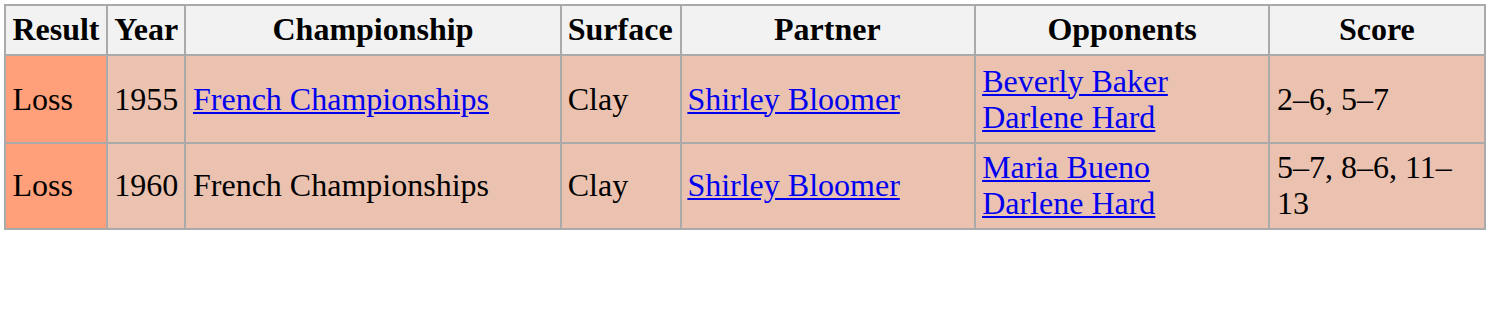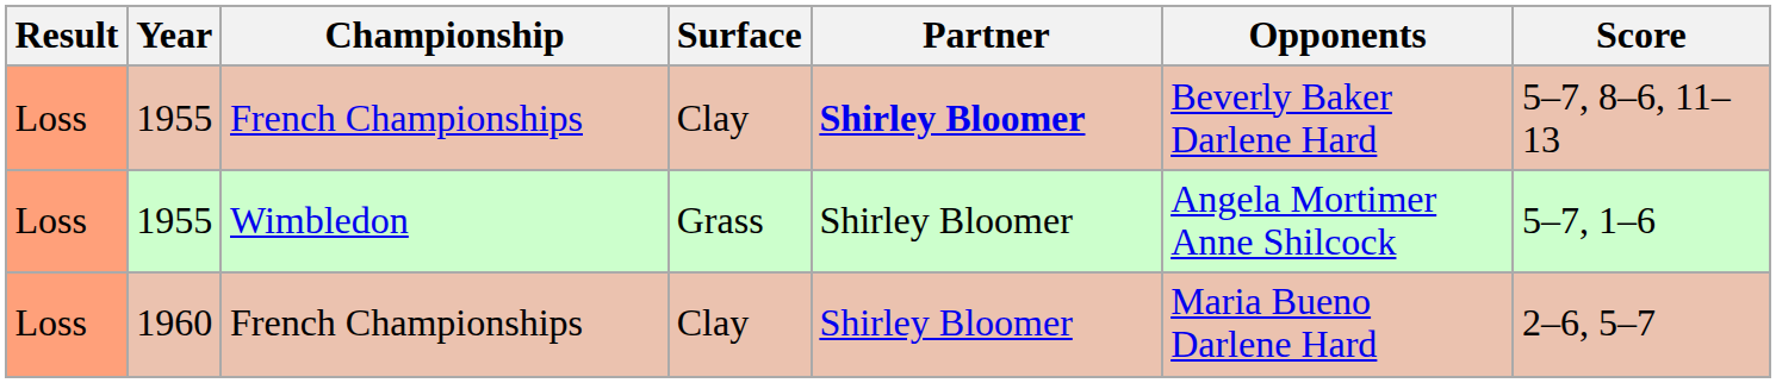1955 / French Championships | Partner: normal -> bold
1955 / French Championships | Score: 2–6, 5–7 -> 5–7, 8–6, 11–13
+ row: Loss | 1955 | Wimbledon | Grass | Shirley Bloomer | Angela Mortimer Anne Shilcock | 5–7, 1–6
1960 | Score: 5–7, 8–6, 11–13 -> 2–6, 5–7
